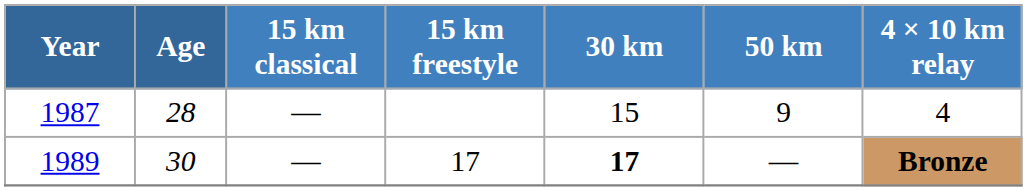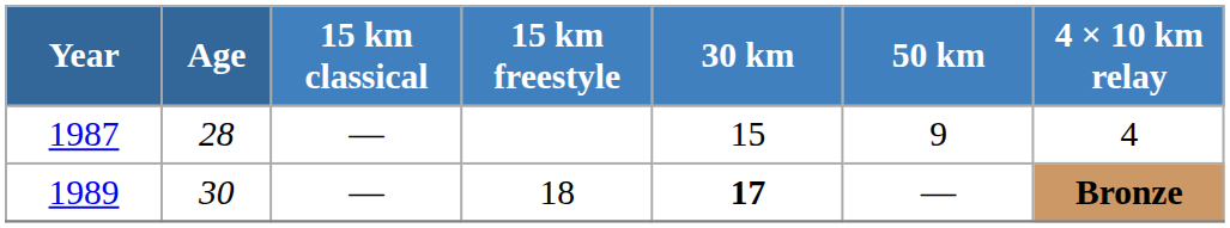1989 | 15 km freestyle: 17 -> 18
